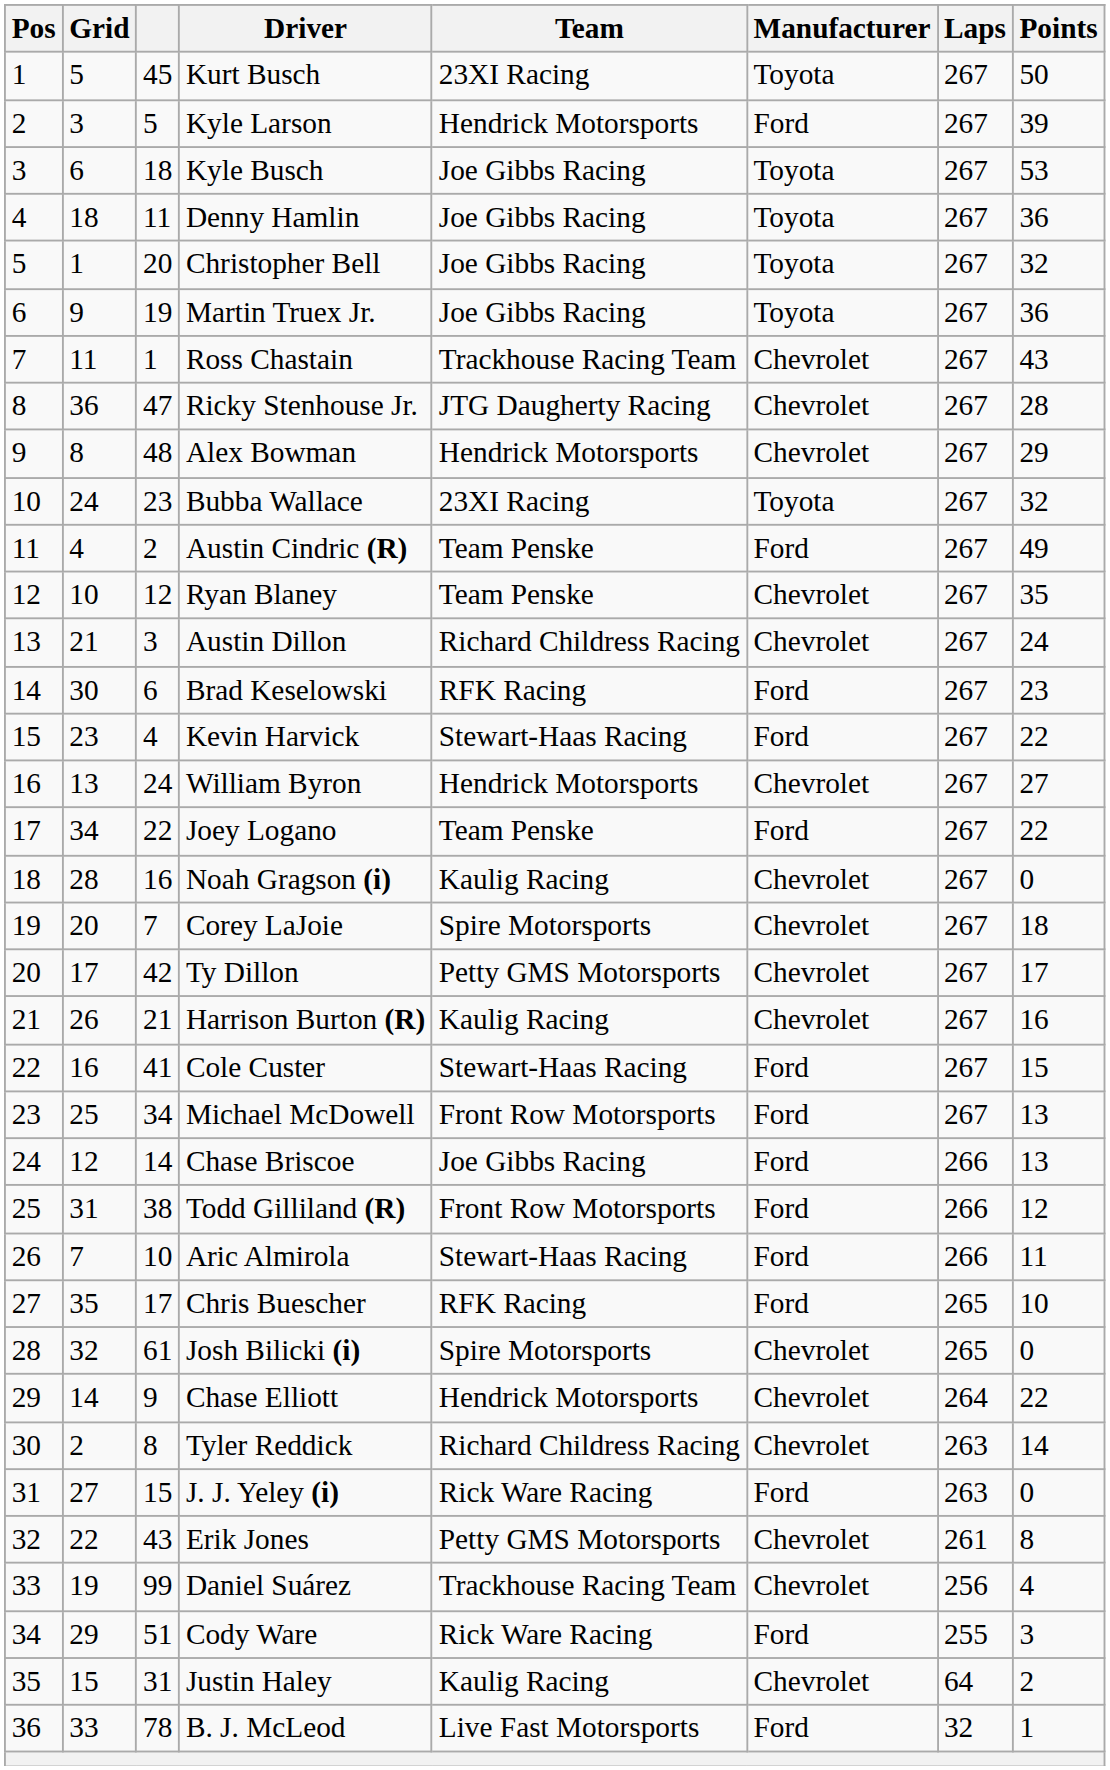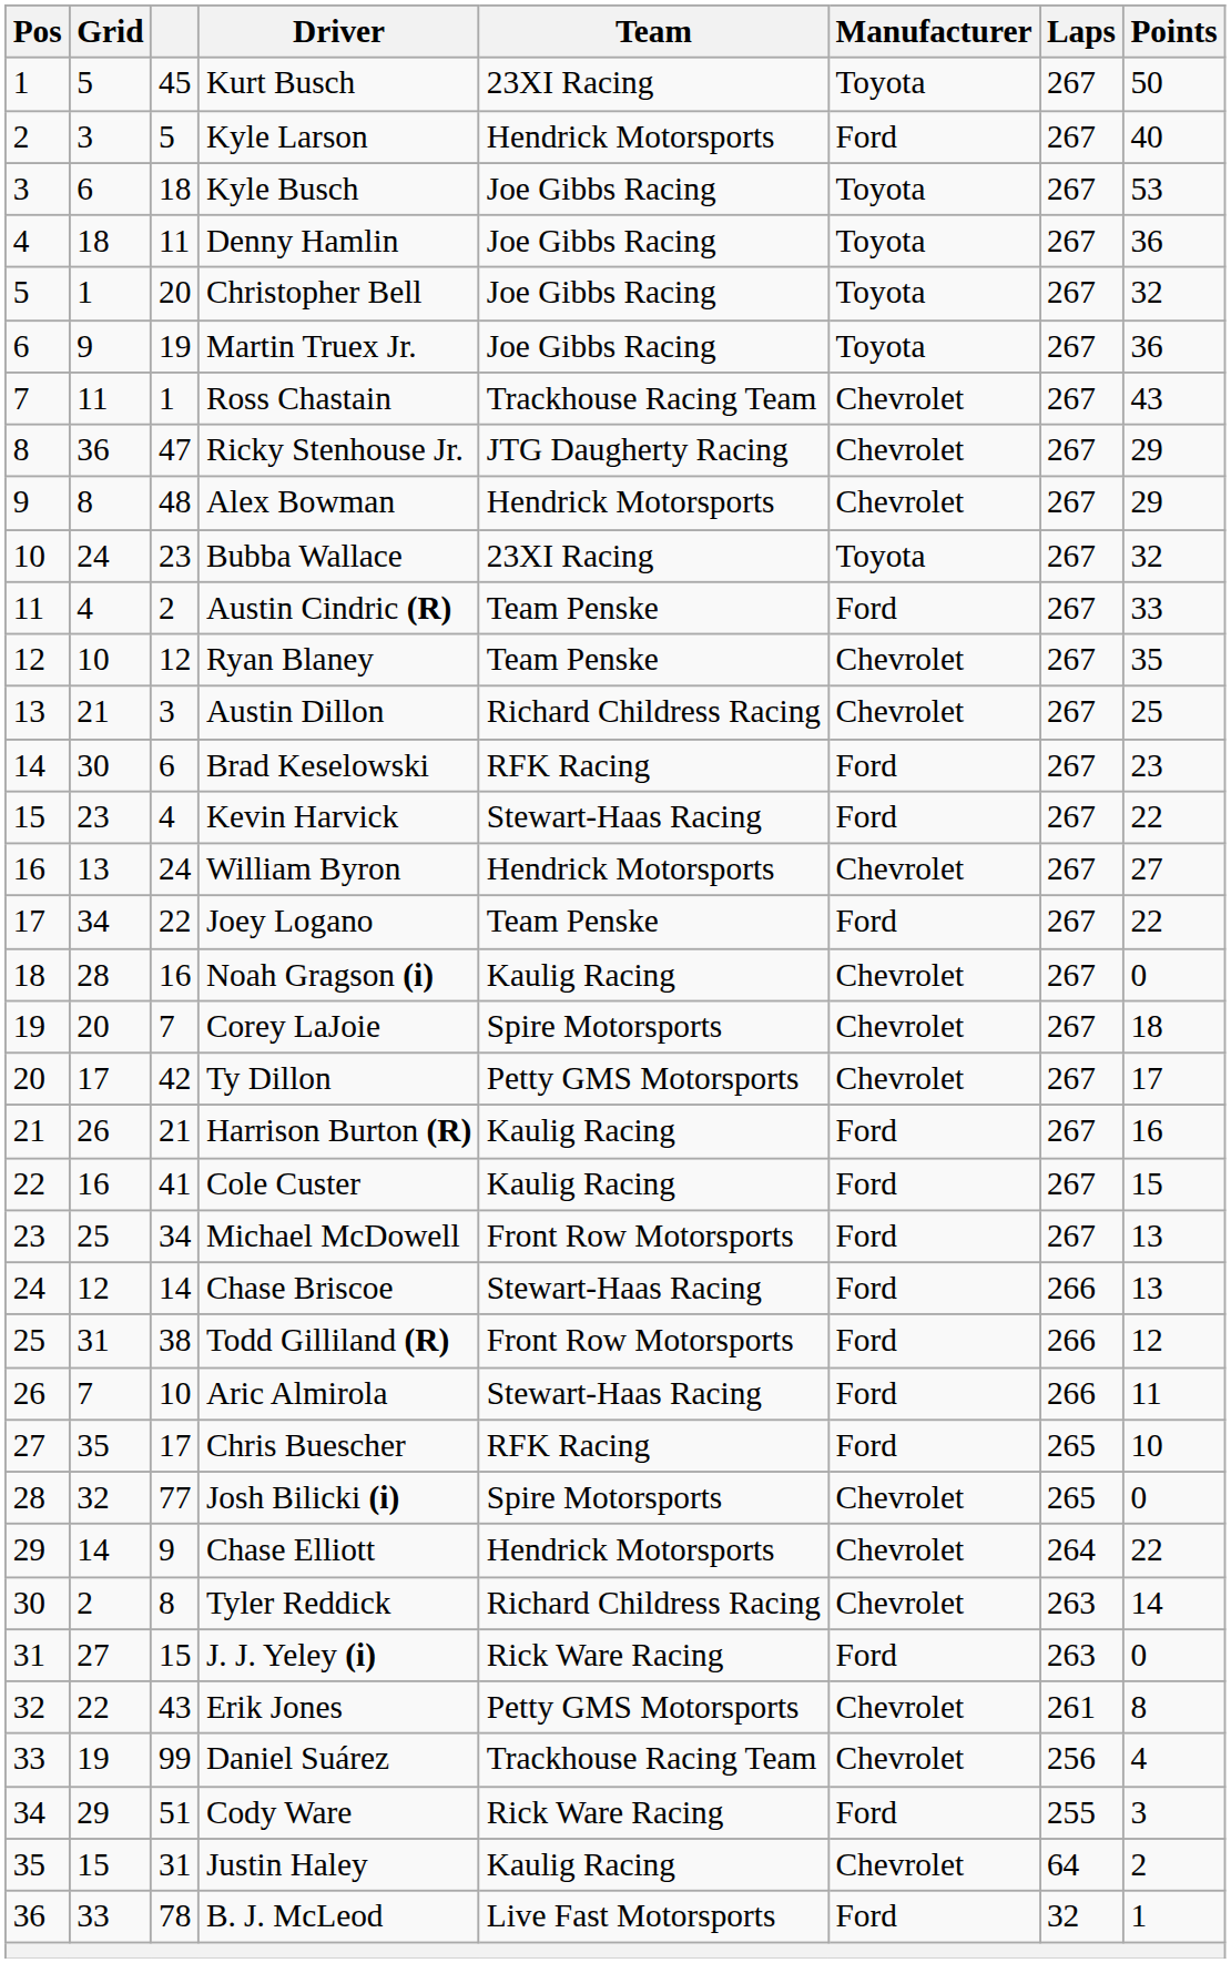Kyle Larson | Points: 39 -> 40
Ricky Stenhouse Jr. | Points: 28 -> 29
Austin Cindric (R) | Points: 49 -> 33
Austin Dillon | Points: 24 -> 25
Harrison Burton (R) | Manufacturer: Chevrolet -> Ford
Cole Custer | Team: Stewart-Haas Racing -> Kaulig Racing
Chase Briscoe | Team: Joe Gibbs Racing -> Stewart-Haas Racing
Josh Bilicki (i) | column 3: 61 -> 77
